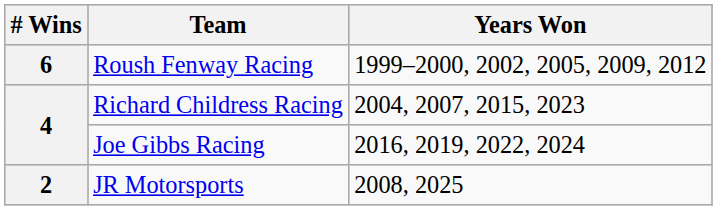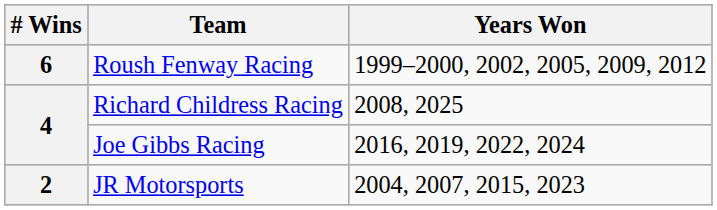Richard Childress Racing | Years Won: 2004, 2007, 2015, 2023 -> 2008, 2025
JR Motorsports | Years Won: 2008, 2025 -> 2004, 2007, 2015, 2023
